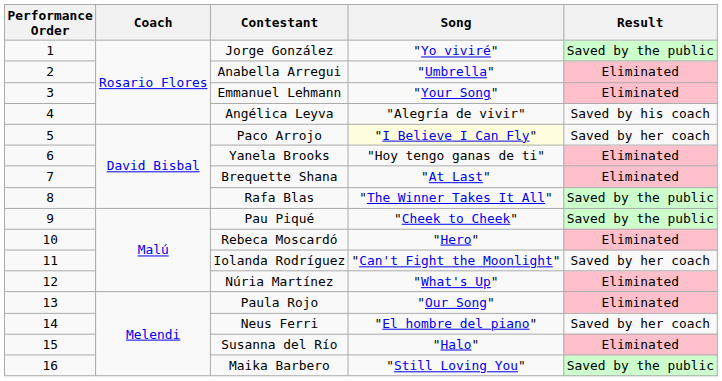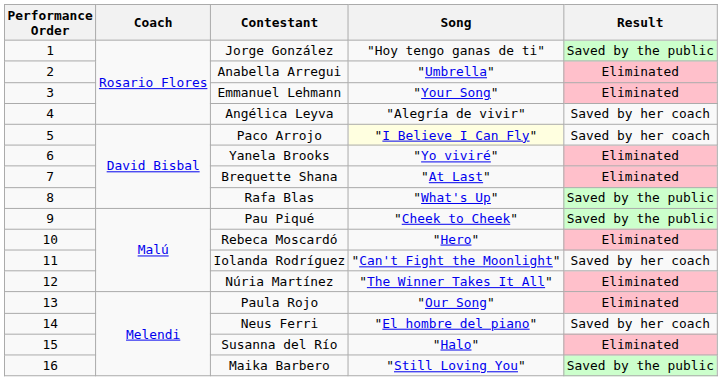Jorge González | Song: "Yo viviré" -> "Hoy tengo ganas de ti"
Angélica Leyva | Result: Saved by his coach -> Saved by her coach
Yanela Brooks | Song: "Hoy tengo ganas de ti" -> "Yo viviré"
Rafa Blas | Song: "The Winner Takes It All" -> "What's Up"
Núria Martínez | Song: "What's Up" -> "The Winner Takes It All"
